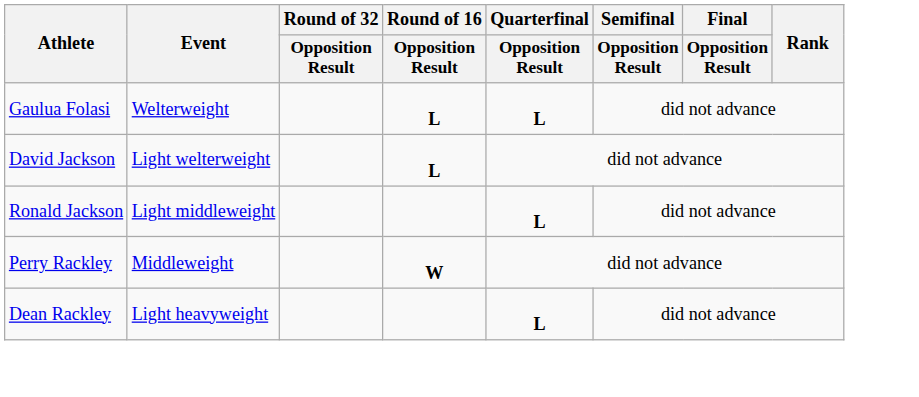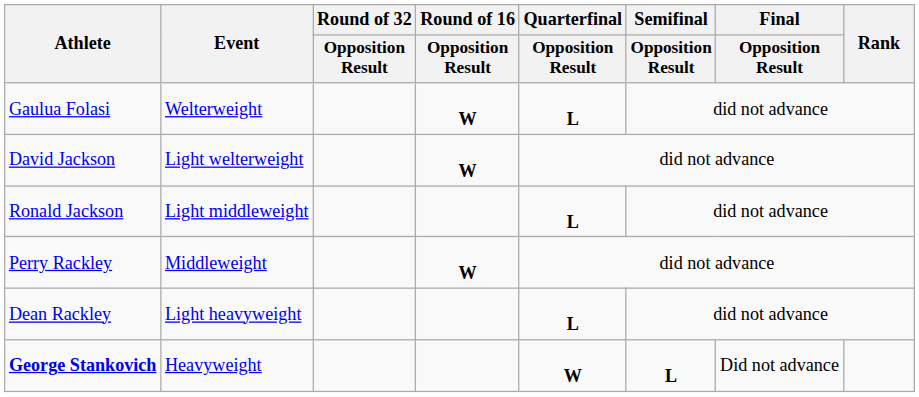Gaulua Folasi | Round of 16 / Opposition Result: L -> W
David Jackson | Round of 16 / Opposition Result: L -> W
+ row: George Stankovich | Heavyweight | W | L | Did not advance
